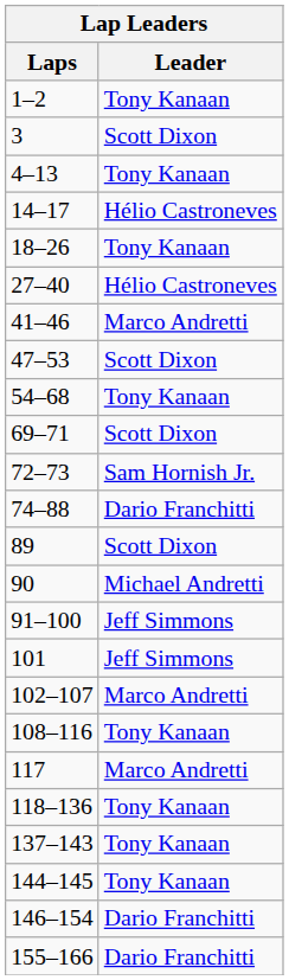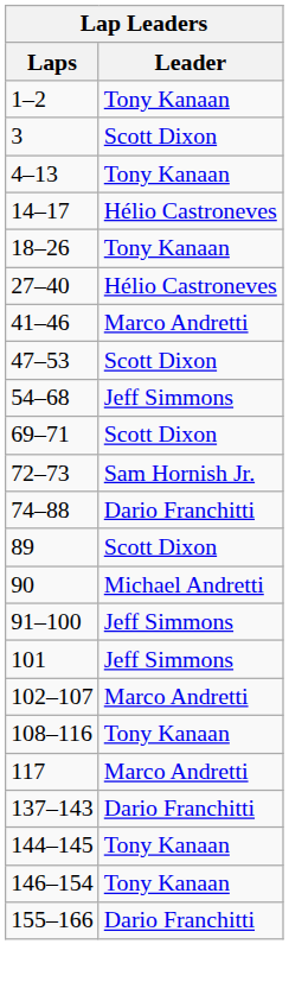54–68 | Leader: Tony Kanaan -> Jeff Simmons
- row: 118–136 | Tony Kanaan
137–143 | Leader: Tony Kanaan -> Dario Franchitti
146–154 | Leader: Dario Franchitti -> Tony Kanaan
